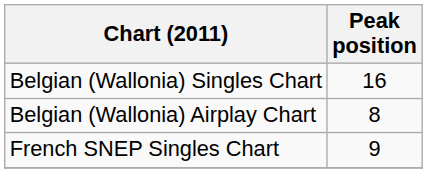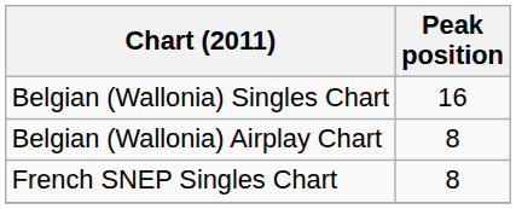French SNEP Singles Chart | Peak position: 9 -> 8
